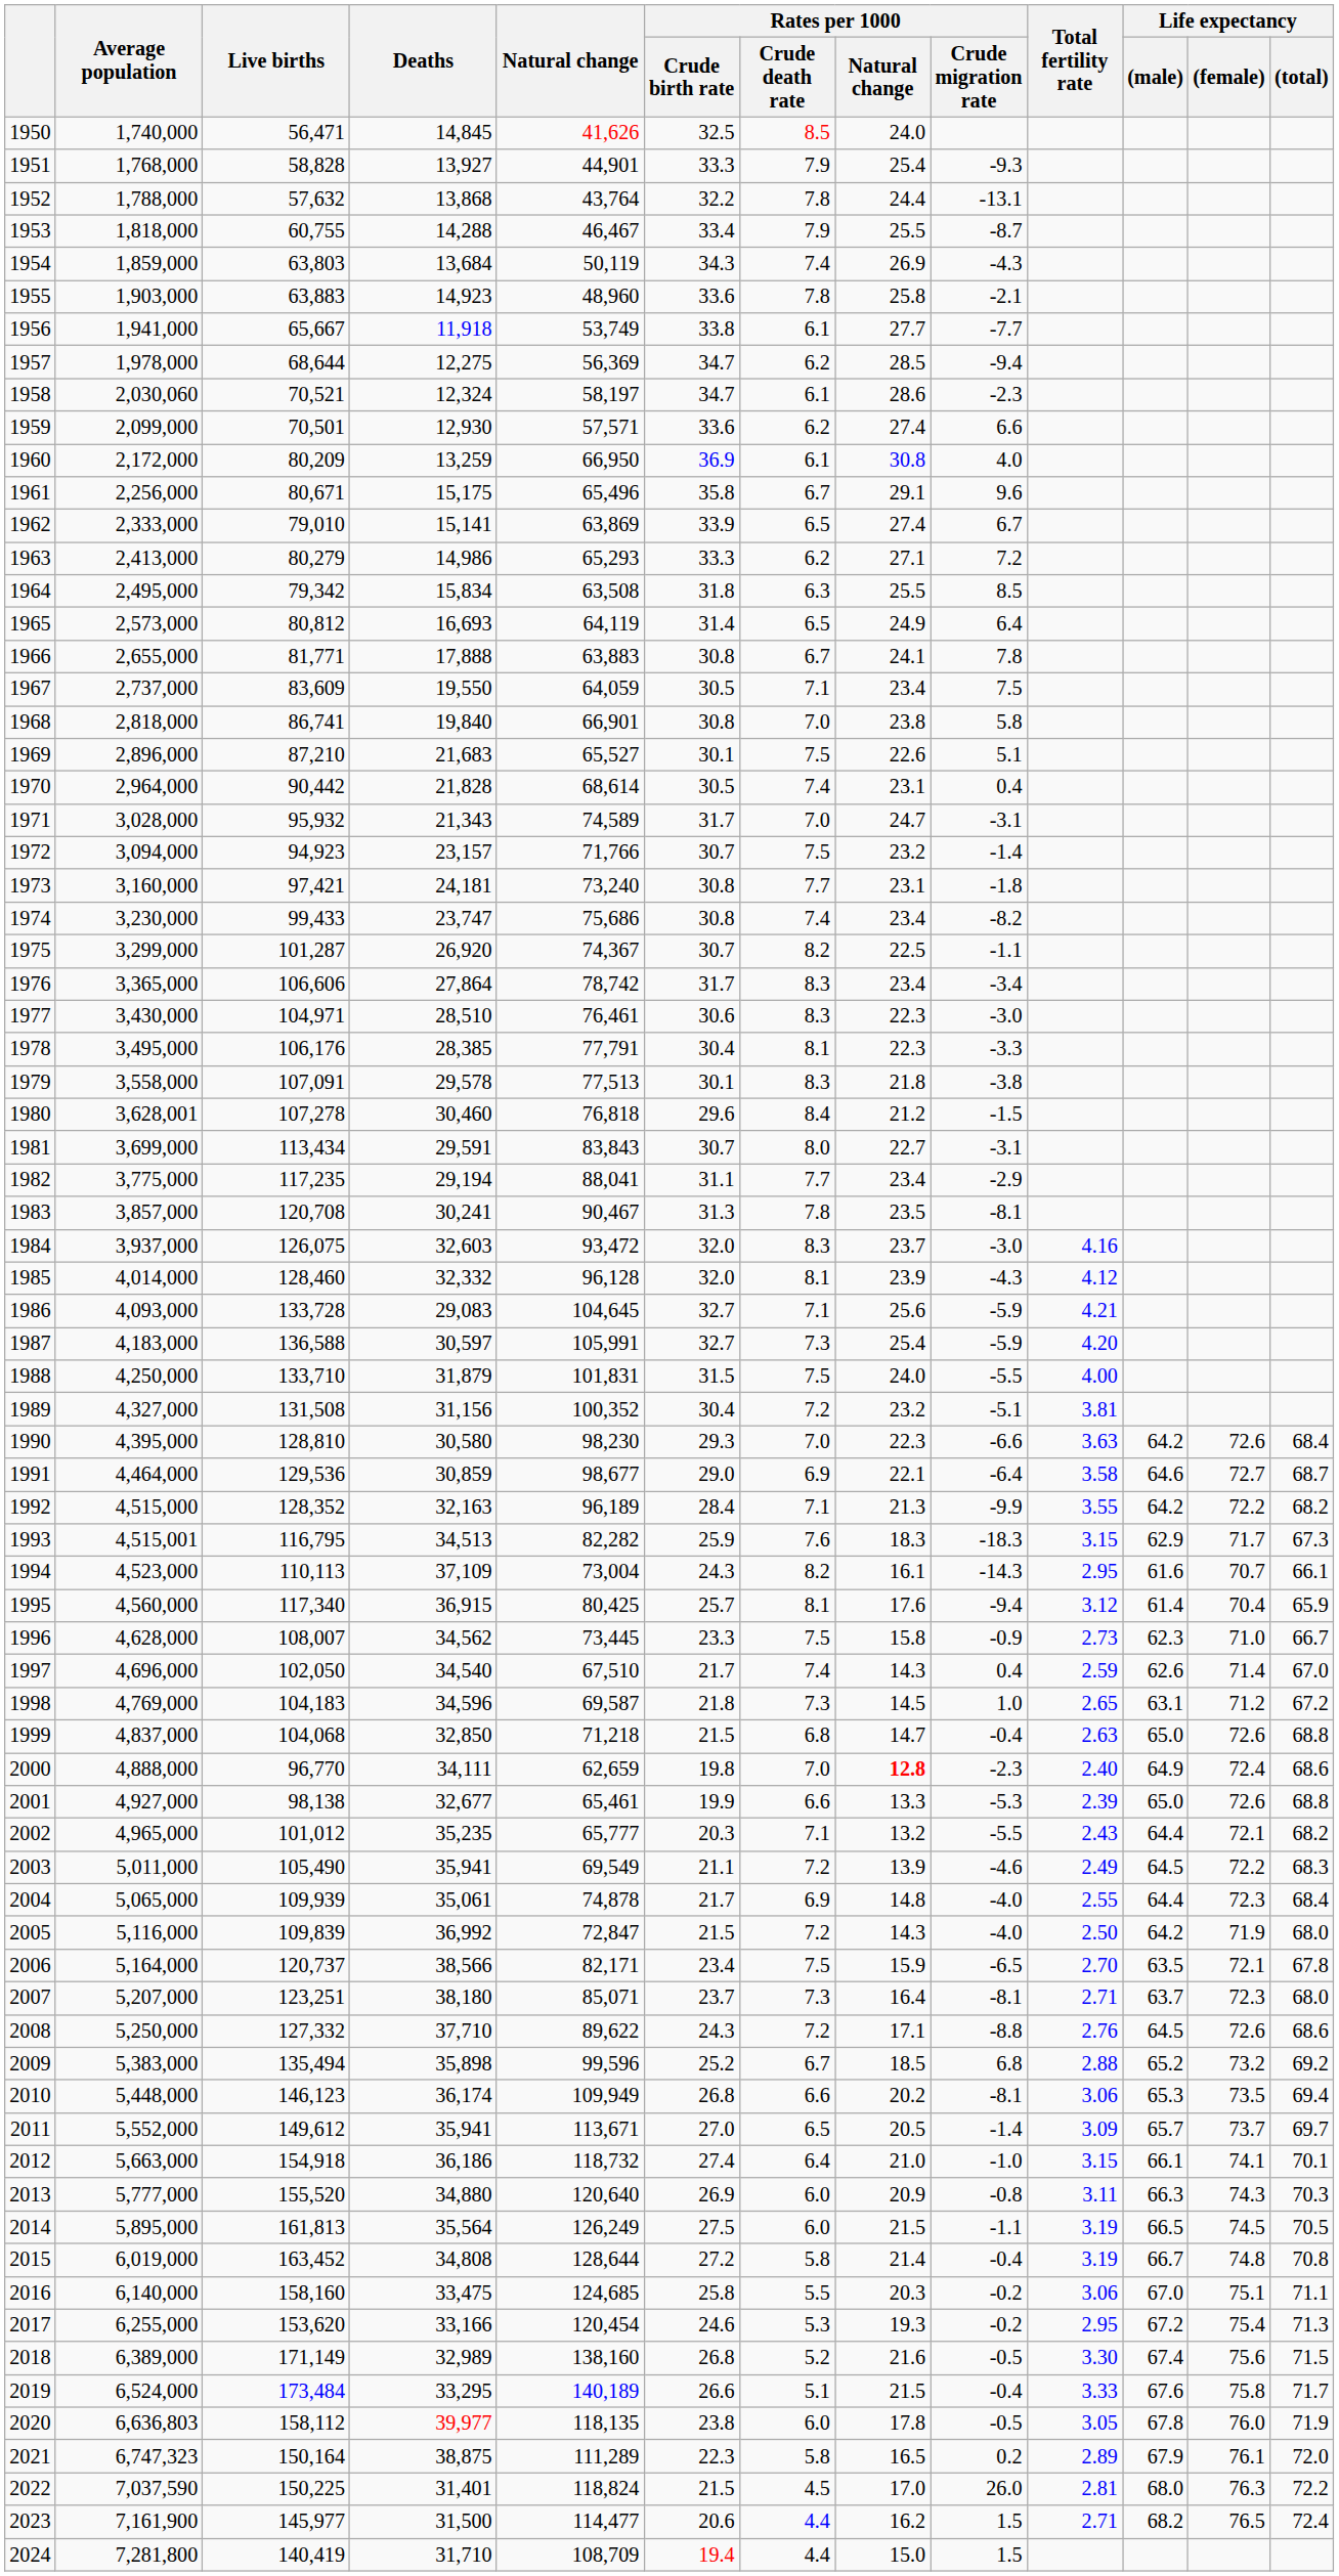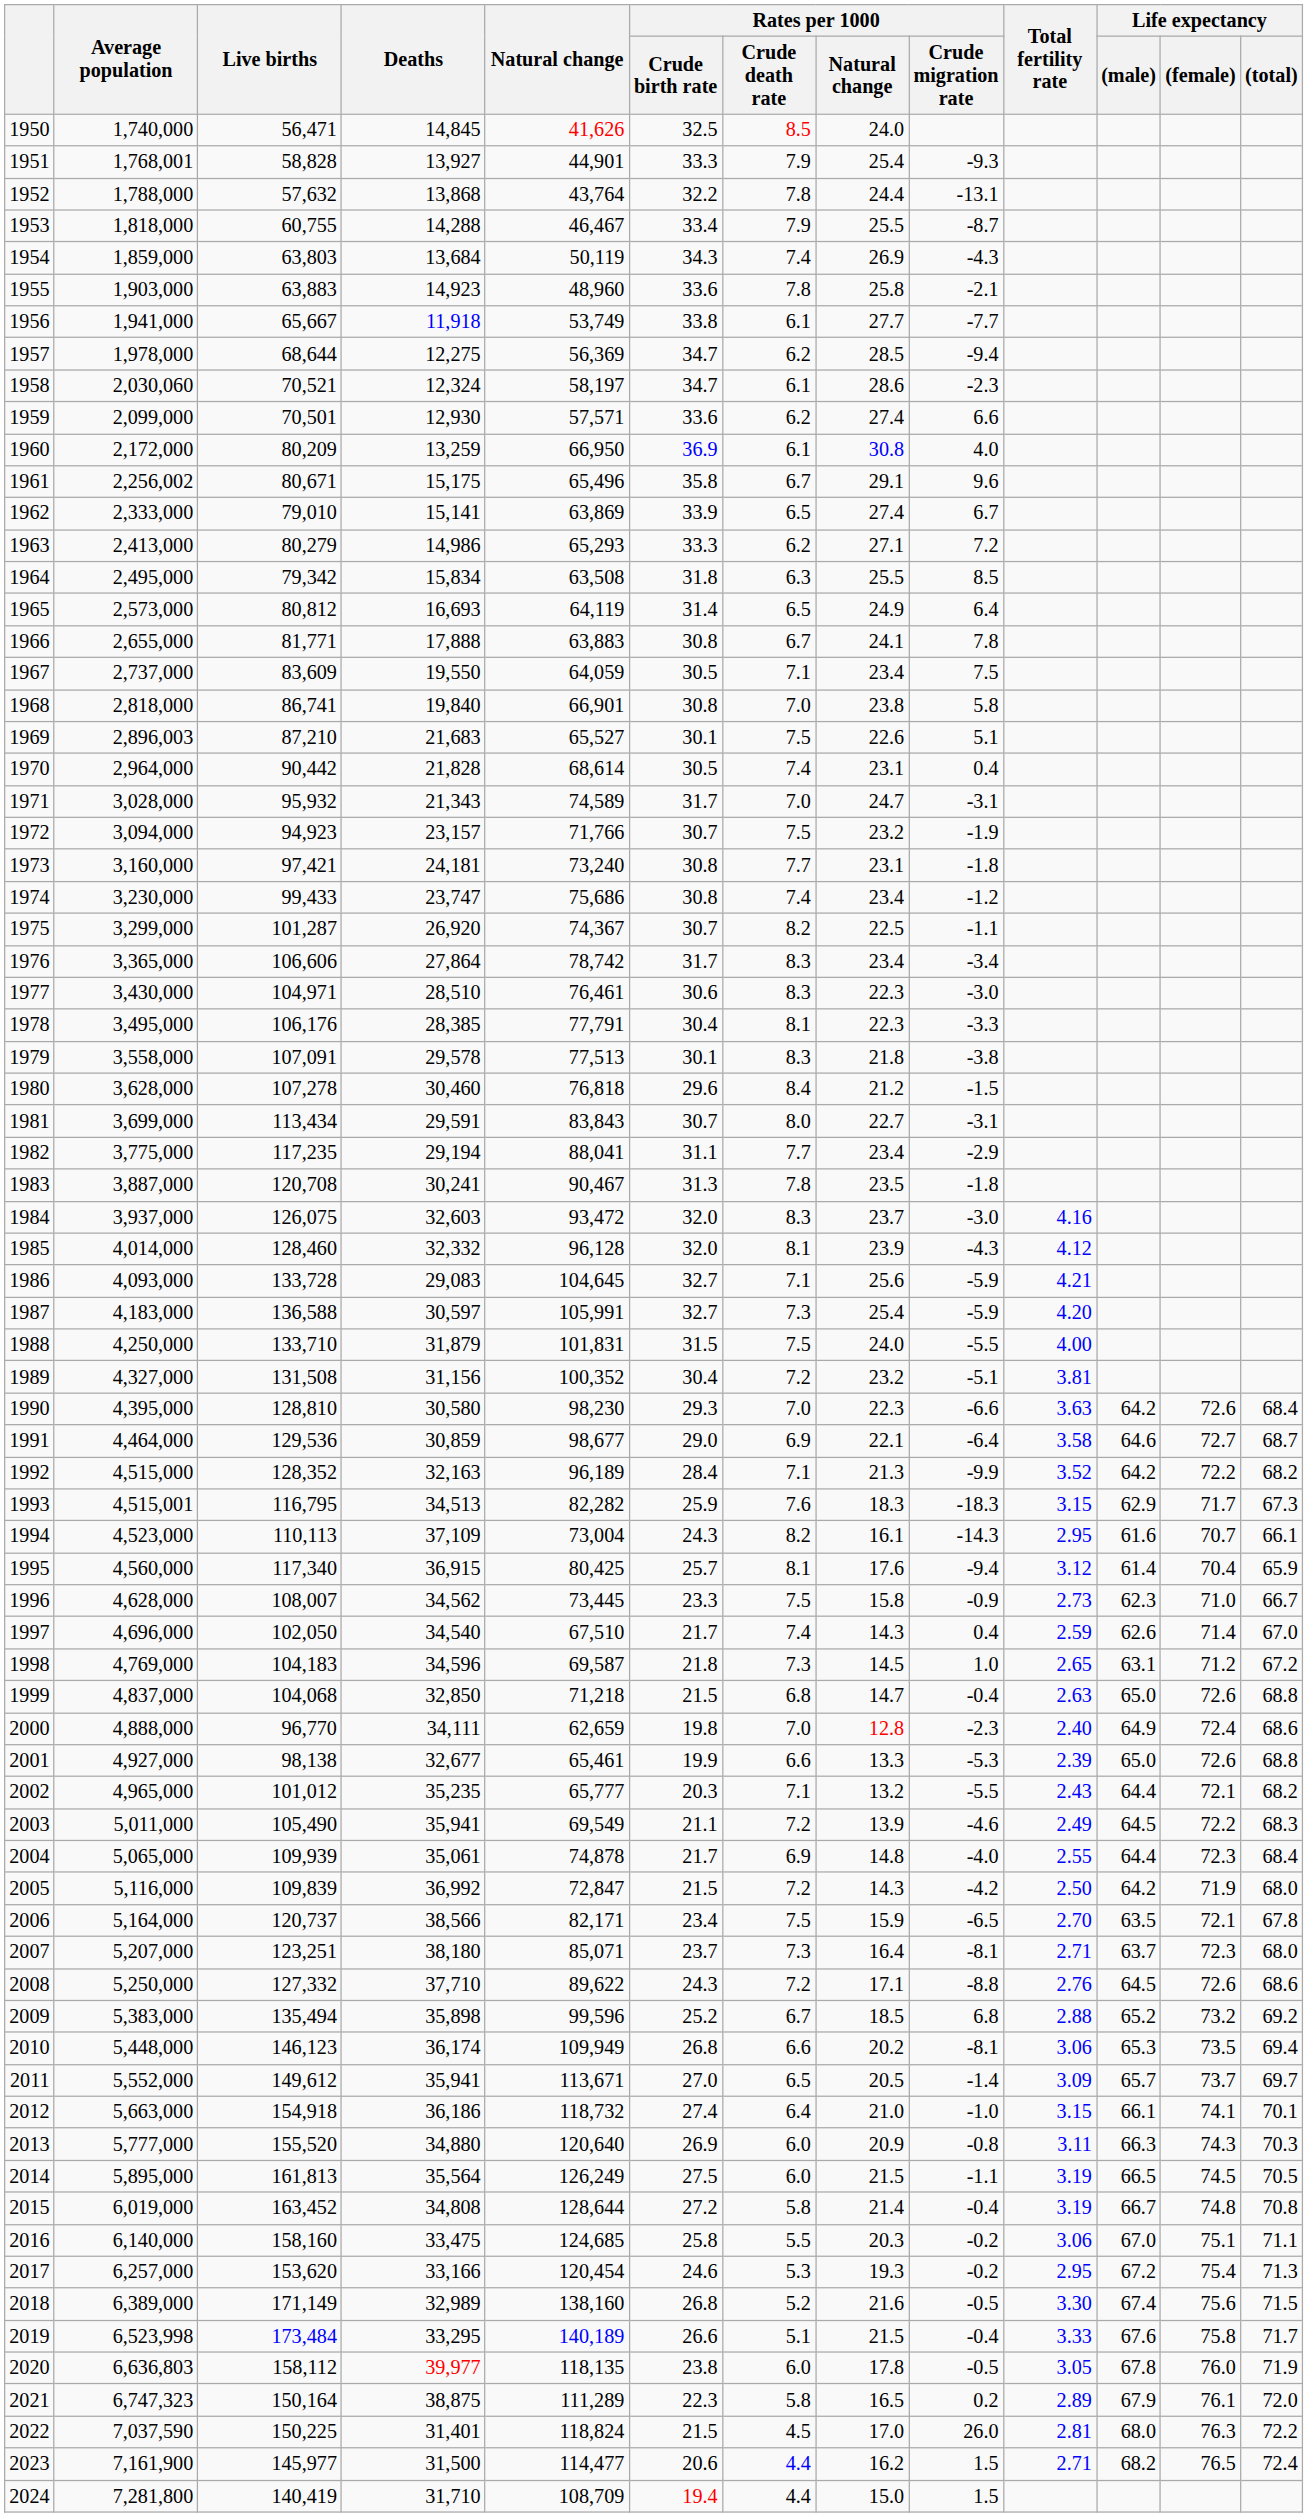1951 | Average population: 1,768,000 -> 1,768,001
1961 | Average population: 2,256,000 -> 2,256,002
1969 | Average population: 2,896,000 -> 2,896,003
1972 | Rates per 1000 / Crude migration rate: -1.4 -> -1.9
1974 | Rates per 1000 / Crude migration rate: -8.2 -> -1.2
1980 | Average population: 3,628,001 -> 3,628,000
1983 | Average population: 3,857,000 -> 3,887,000
1983 | Rates per 1000 / Crude migration rate: -8.1 -> -1.8
1992 | Total fertility rate: 3.55 -> 3.52
2000 | Rates per 1000 / Natural change: bold -> normal
2005 | Rates per 1000 / Crude migration rate: -4.0 -> -4.2
2017 | Average population: 6,255,000 -> 6,257,000
2019 | Average population: 6,524,000 -> 6,523,998
